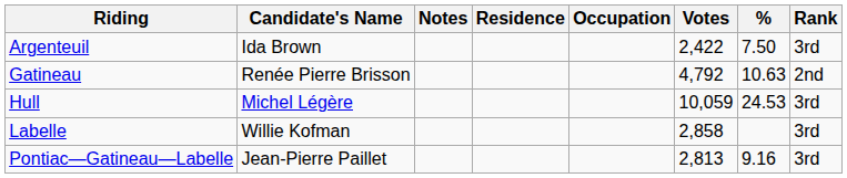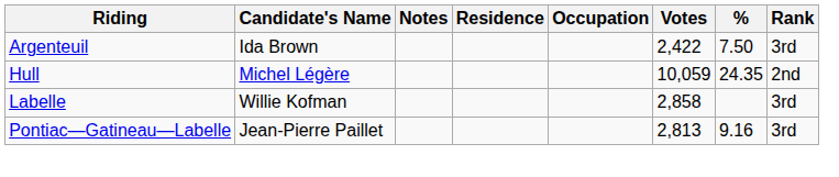- row: Gatineau | Renée Pierre Brisson | 4,792 | 10.63 | 2nd
Hull | %: 24.53 -> 24.35
Hull | Rank: 3rd -> 2nd
